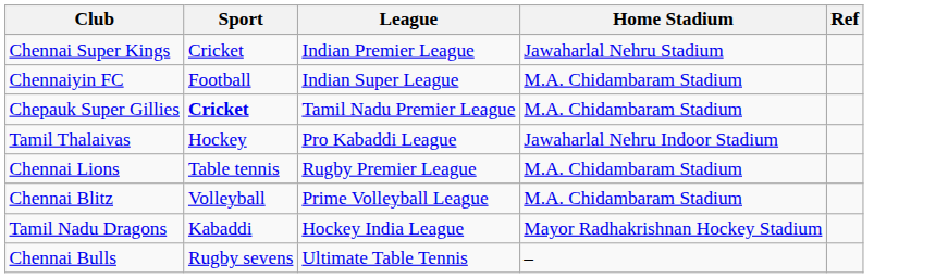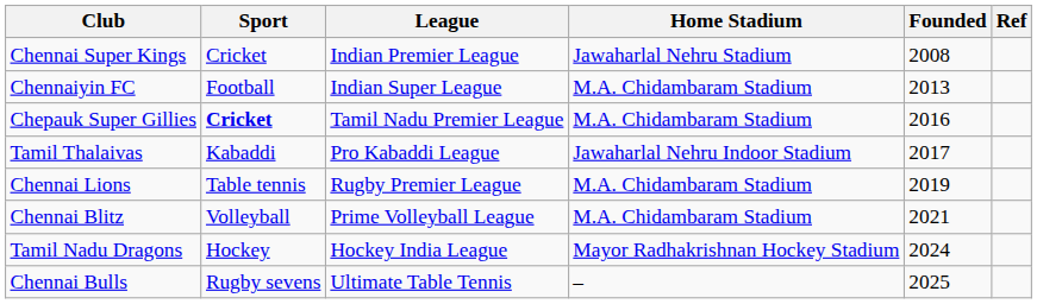+ column: Founded | 2008 | 2013 | 2016 | 2017 | 2019 | 2021 | 2024 | 2025
Tamil Thalaivas | Sport: Hockey -> Kabaddi
Tamil Nadu Dragons | Sport: Kabaddi -> Hockey
